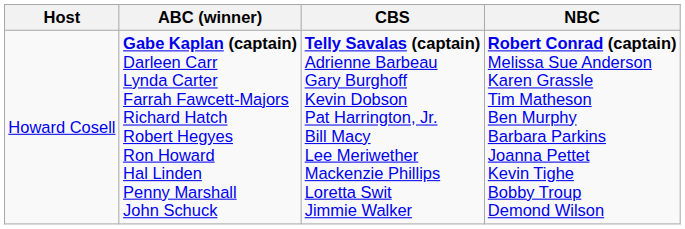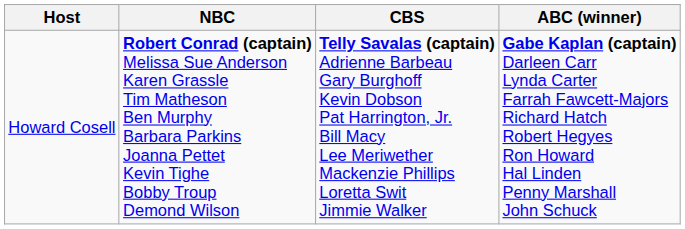columns swapped: ABC (winner) <-> NBC
